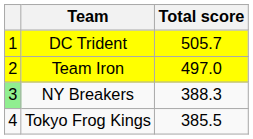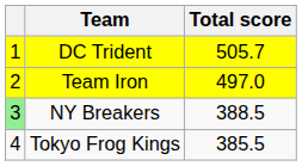NY Breakers | Total score: 388.3 -> 388.5
